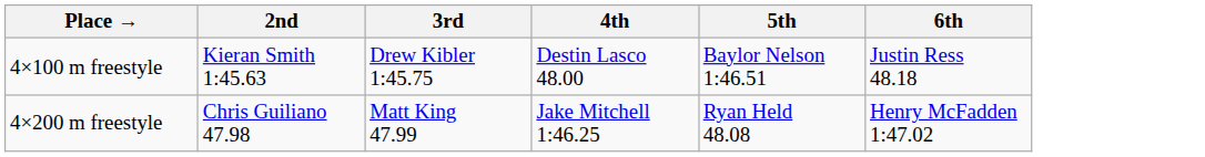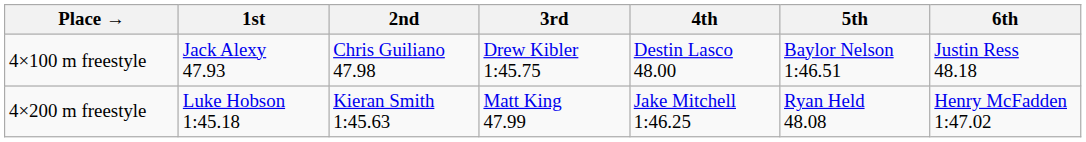+ column: 1st | Jack Alexy 47.93 | Luke Hobson 1:45.18
4×100 m freestyle | 2nd: Kieran Smith 1:45.63 -> Chris Guiliano 47.98
4×200 m freestyle | 2nd: Chris Guiliano 47.98 -> Kieran Smith 1:45.63
